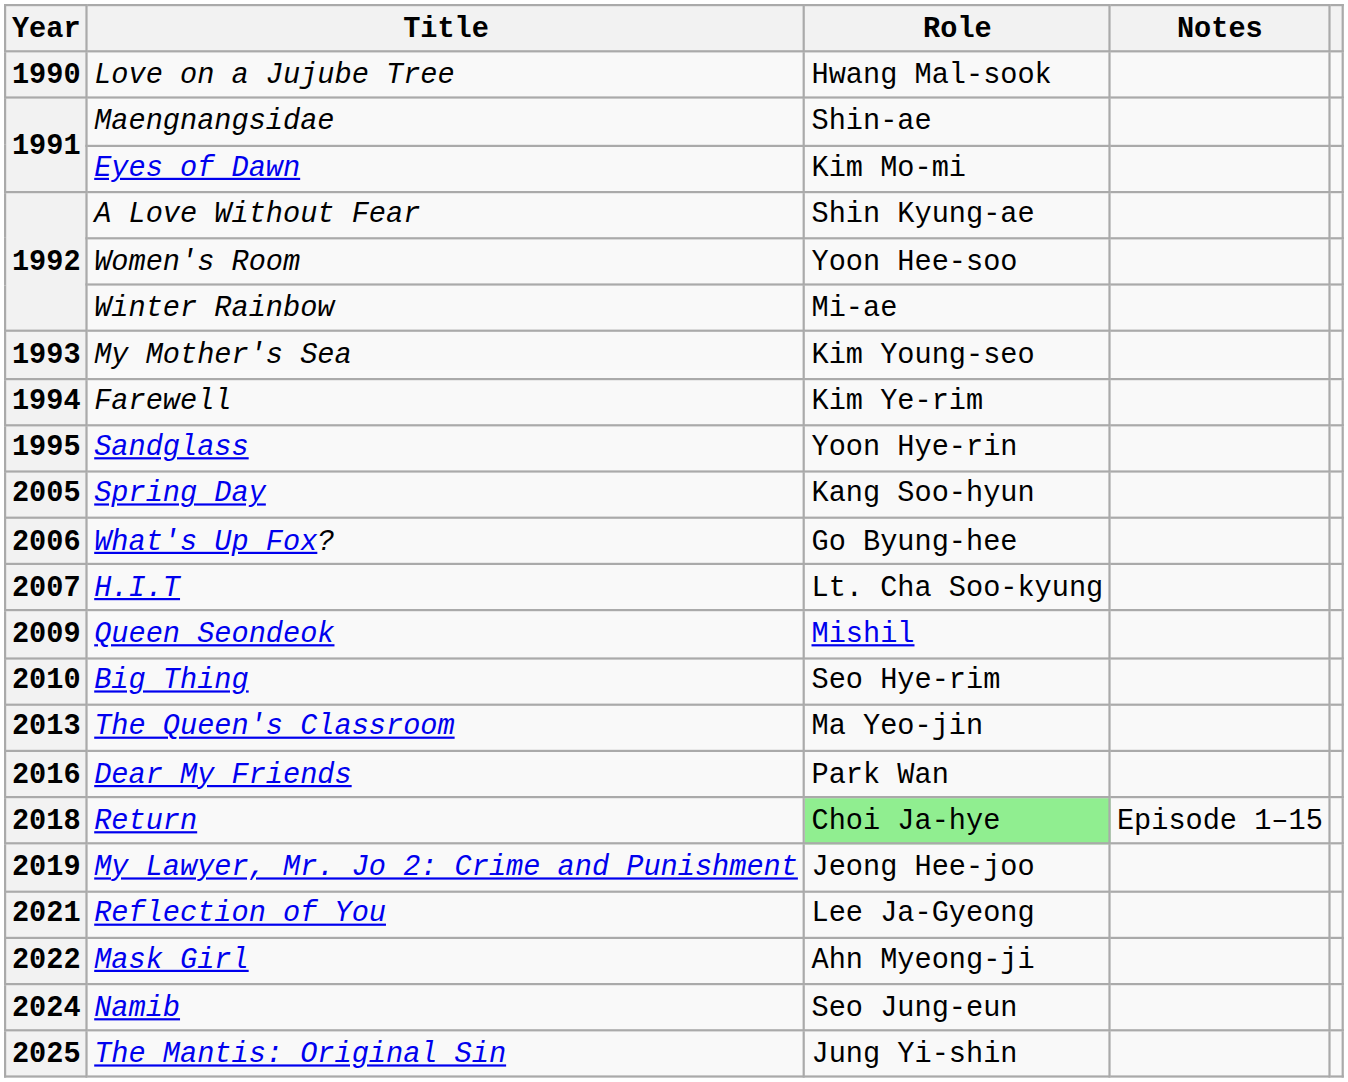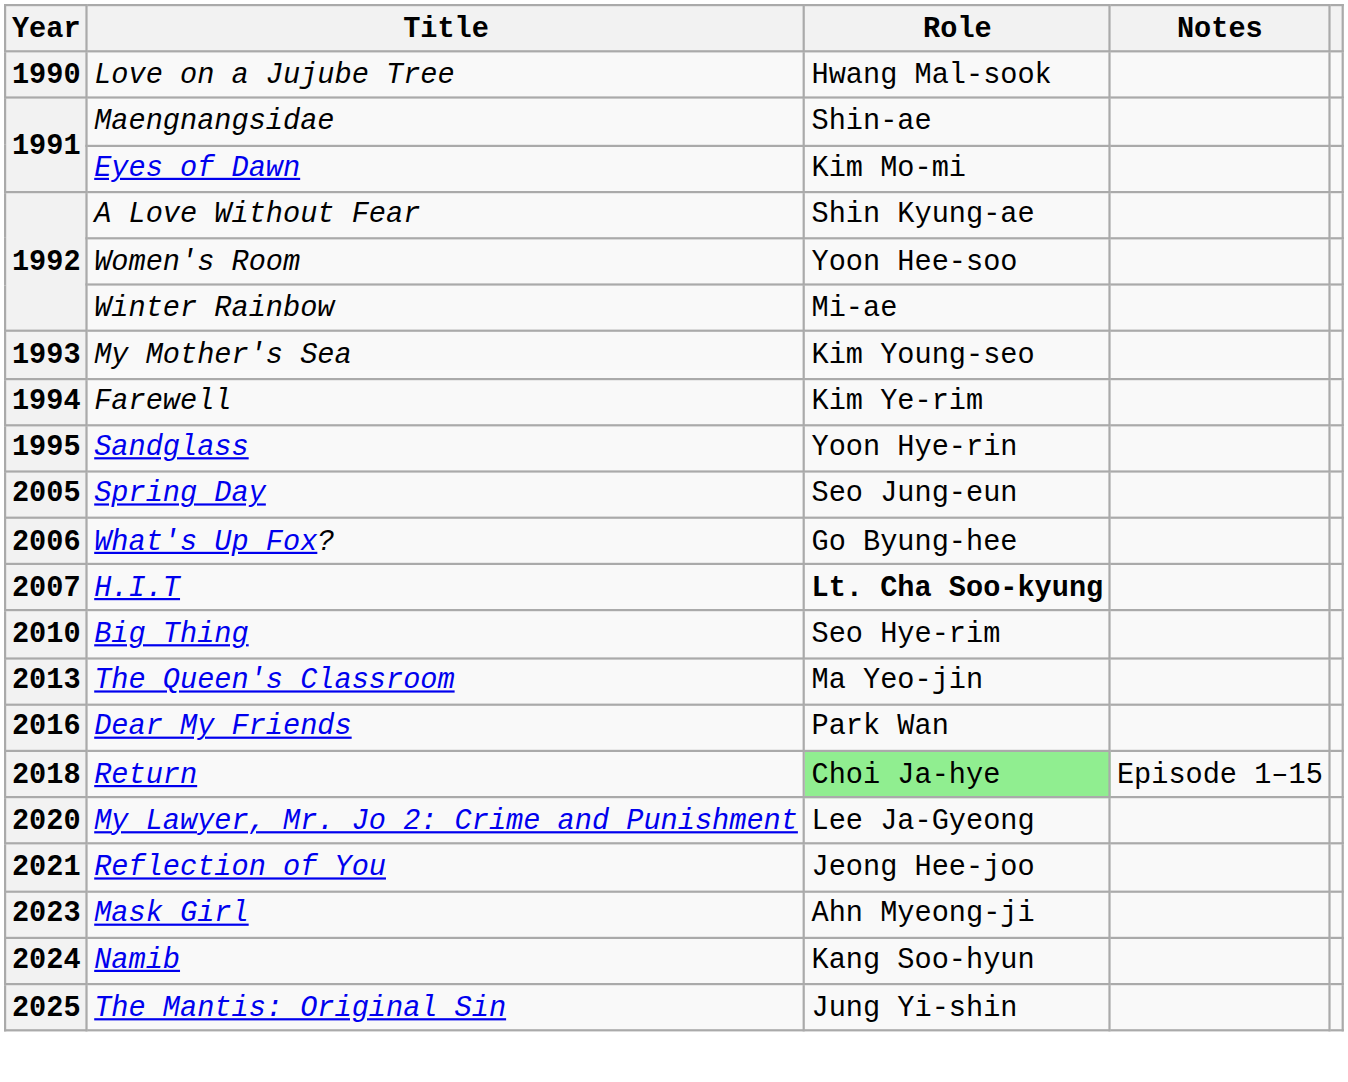Spring Day | Role: Kang Soo-hyun -> Seo Jung-eun
H.I.T | Role: normal -> bold
- row: 2009 | Queen Seondeok | Mishil
My Lawyer, Mr. Jo 2: Crime and Punishment | Year: 2019 -> 2020
My Lawyer, Mr. Jo 2: Crime and Punishment | Role: Jeong Hee-joo -> Lee Ja-Gyeong
Reflection of You | Role: Lee Ja-Gyeong -> Jeong Hee-joo
Mask Girl | Year: 2022 -> 2023
Namib | Role: Seo Jung-eun -> Kang Soo-hyun
